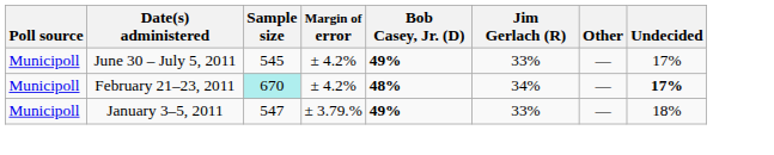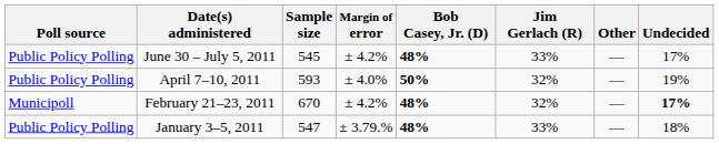June 30 – July 5, 2011 | Poll source: Municipoll -> Public Policy Polling
June 30 – July 5, 2011 | Bob Casey, Jr. (D): 49% -> 48%
+ row: Public Policy Polling | April 7–10, 2011 | 593 | ± 4.0% | 50% | 32% | — | 19%
February 21–23, 2011 | Sample size: paleturquoise background -> no background
February 21–23, 2011 | Jim Gerlach (R): 34% -> 32%
January 3–5, 2011 | Poll source: Municipoll -> Public Policy Polling
January 3–5, 2011 | Bob Casey, Jr. (D): 49% -> 48%
